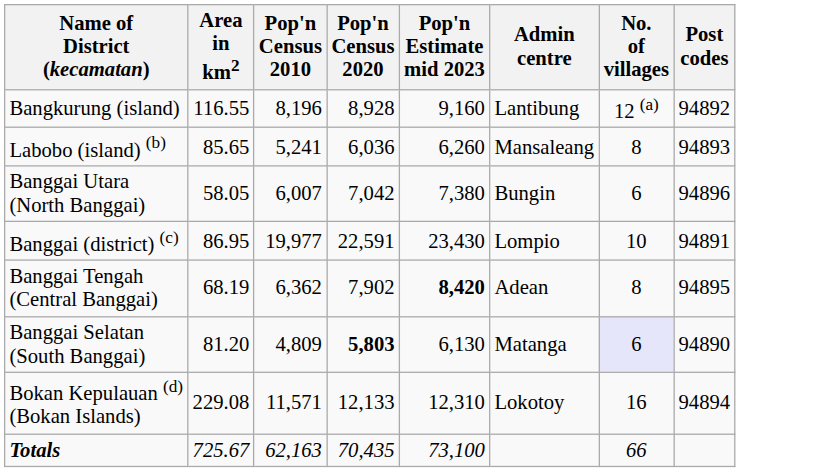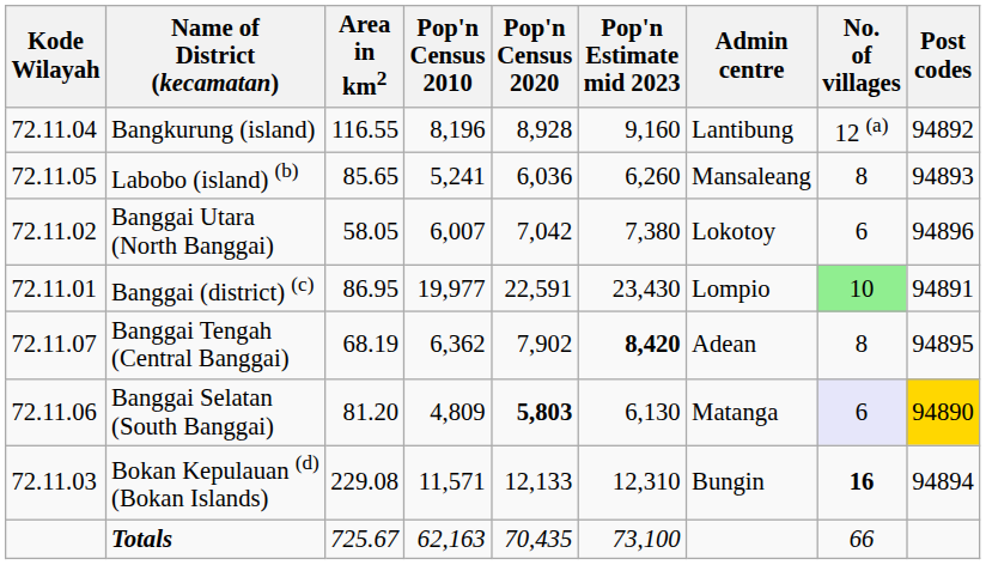+ column: Kode Wilayah | 72.11.04 | 72.11.05 | 72.11.02 | 72.11.01 | 72.11.07 | 72.11.06 | 72.11.03
Banggai Utara (North Banggai) | Admin centre: Bungin -> Lokotoy
Banggai (district) (c) | No. of villages: no background -> lightgreen background
Banggai Selatan (South Banggai) | Post codes: no background -> gold background
Bokan Kepulauan (d) (Bokan Islands) | Admin centre: Lokotoy -> Bungin
Bokan Kepulauan (d) (Bokan Islands) | No. of villages: normal -> bold
